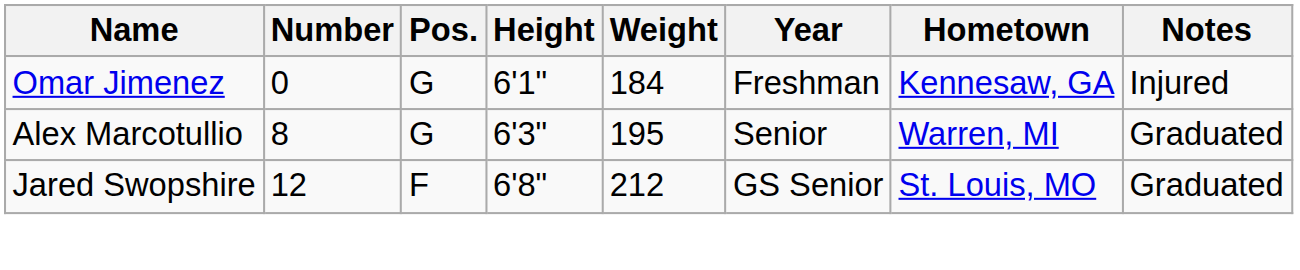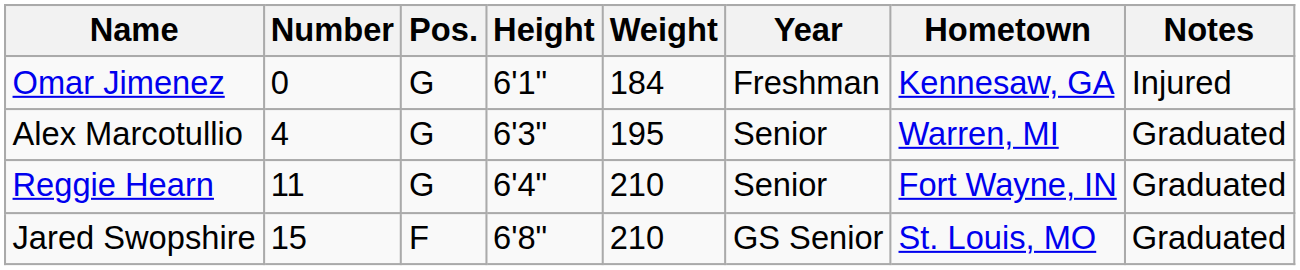Alex Marcotullio | Number: 8 -> 4
+ row: Reggie Hearn | 11 | G | 6'4" | 210 | Senior | Fort Wayne, IN | Graduated
Jared Swopshire | Number: 12 -> 15
Jared Swopshire | Weight: 212 -> 210
